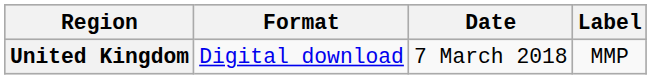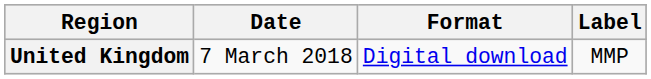columns swapped: Date <-> Format
